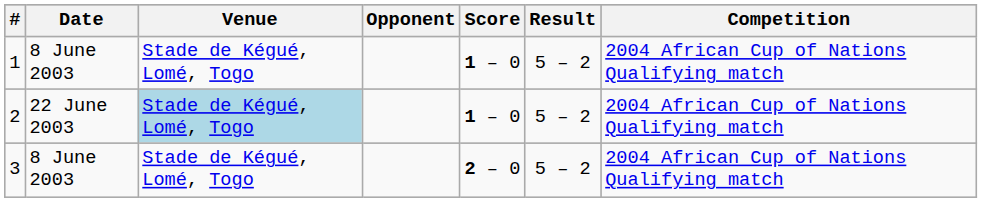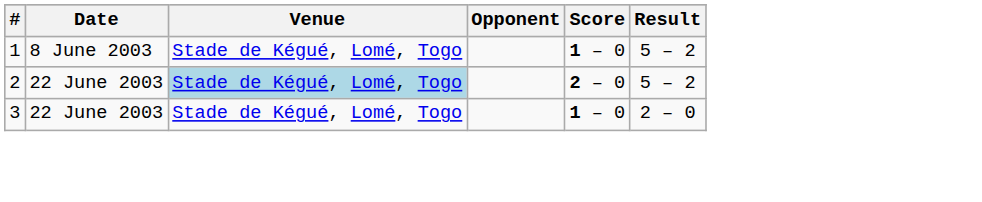- column: Competition | 2004 African Cup of Nations Qualifying match | 2004 African Cup of Nations Qualifying match | 2004 African Cup of Nations Qualifying match
2 | Score: 1 – 0 -> 2 – 0
3 | Date: 8 June 2003 -> 22 June 2003
3 | Score: 2 – 0 -> 1 – 0
3 | Result: 5 – 2 -> 2 – 0
